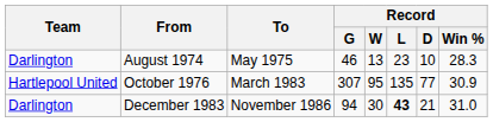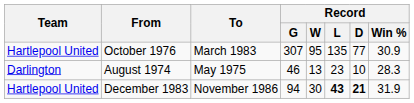rows swapped: August 1974 <-> October 1976
December 1983 | Team: Darlington -> Hartlepool United
December 1983 | Record / D: normal -> bold
December 1983 | Record / Win %: 31.0 -> 31.9
